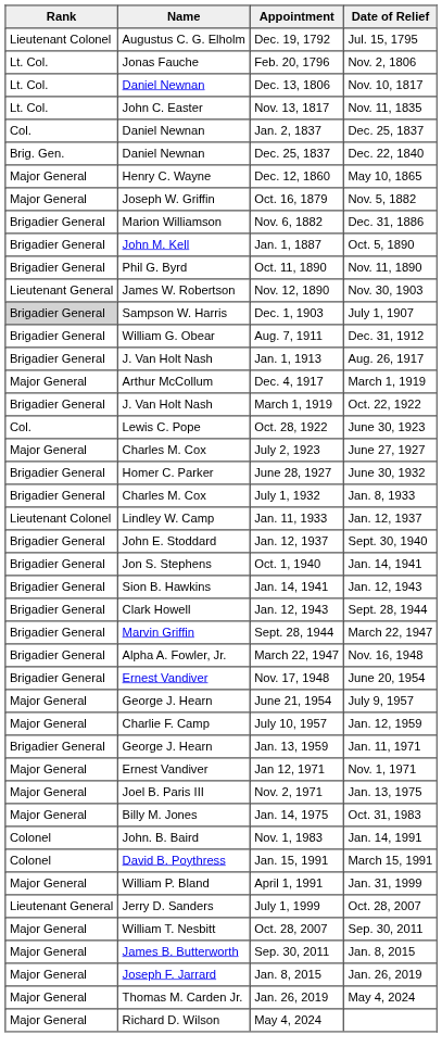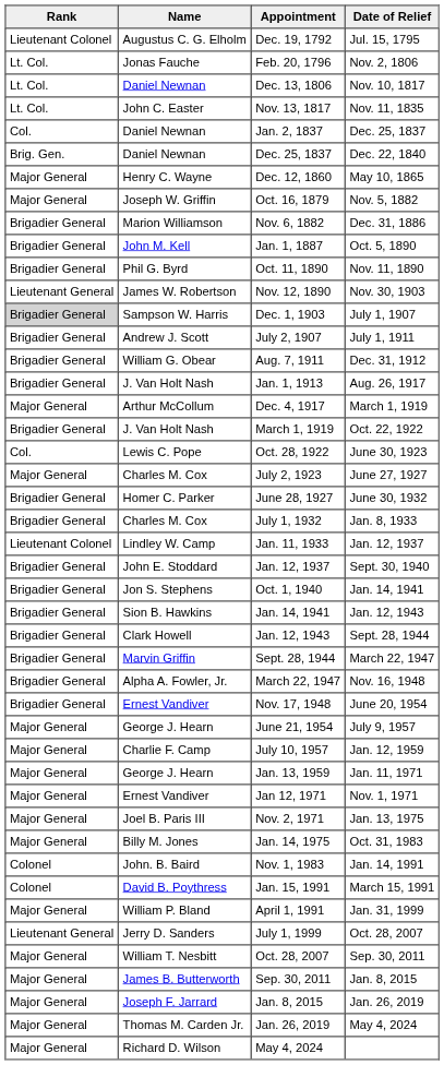+ row: Brigadier General | Andrew J. Scott | July 2, 1907 | July 1, 1911
Jan. 13, 1959 | Rank: Brigadier General -> Major General
